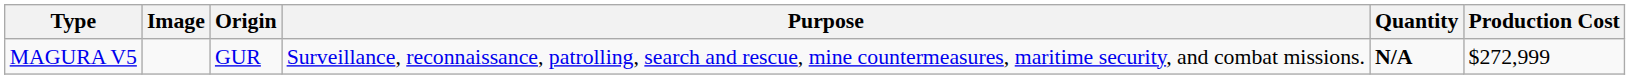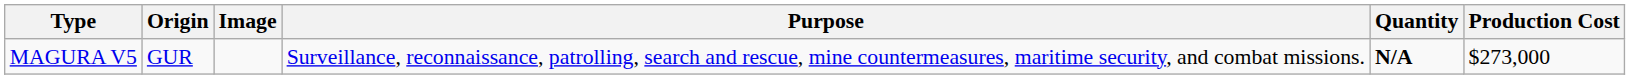columns swapped: Image <-> Origin
MAGURA V5 | Production Cost: $272,999 -> $273,000
